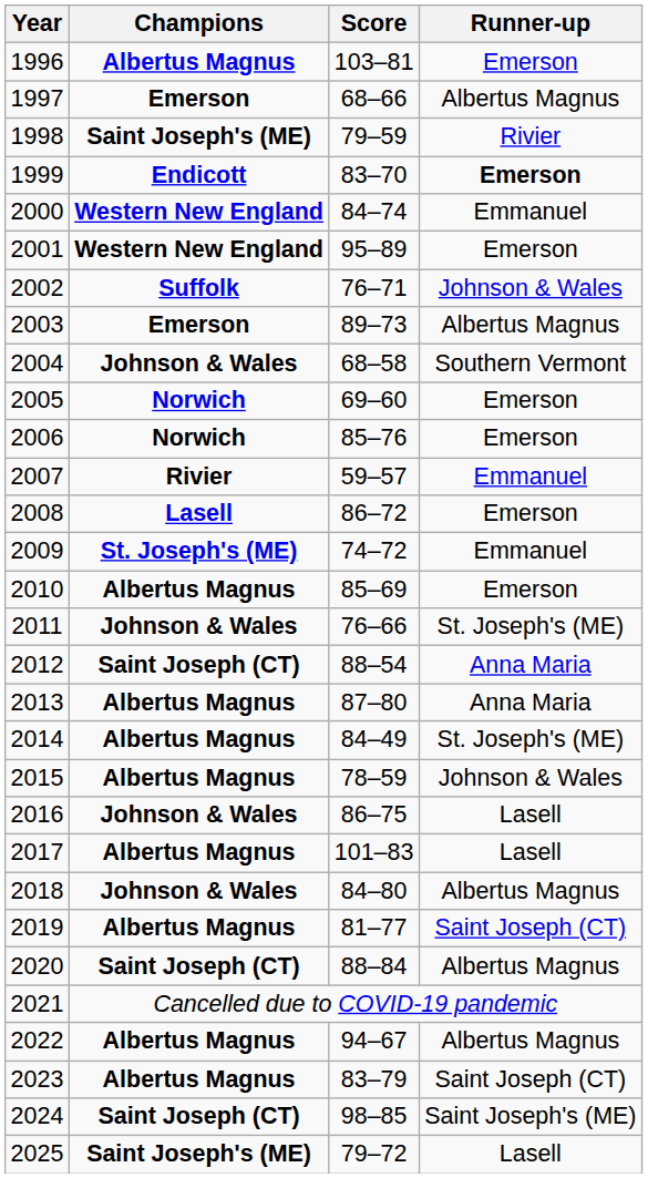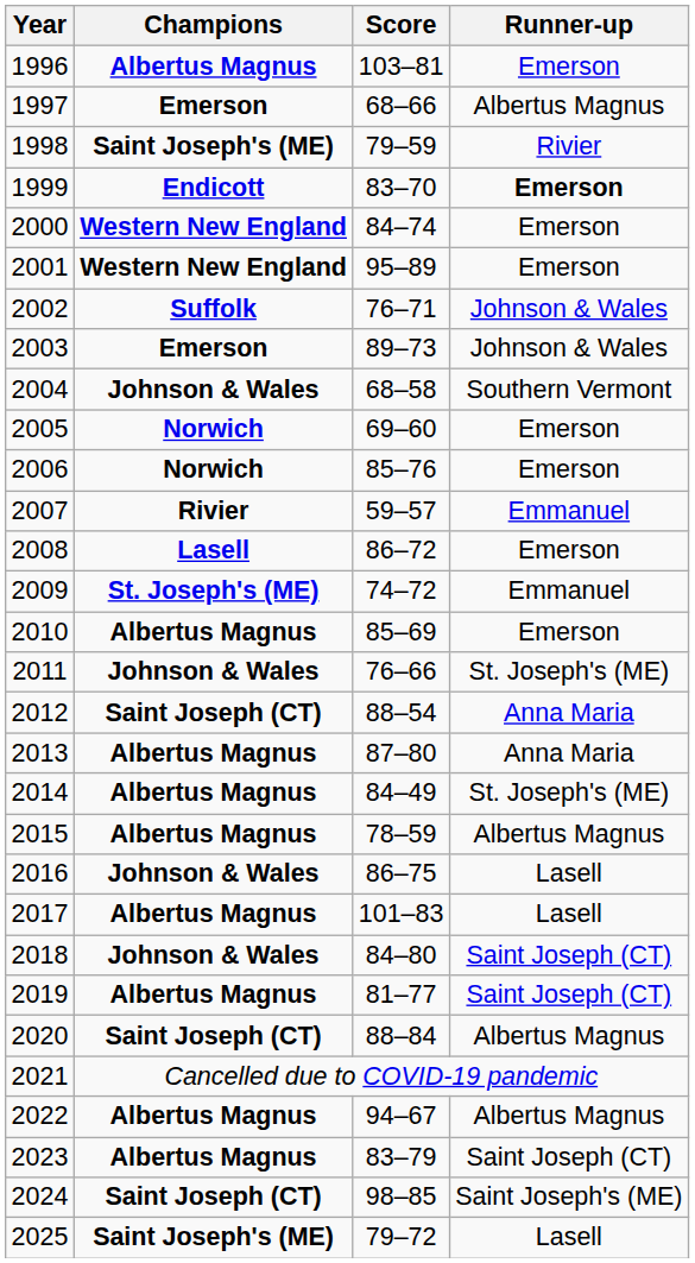2000 | Runner-up: Emmanuel -> Emerson
2003 | Runner-up: Albertus Magnus -> Johnson & Wales
2015 | Runner-up: Johnson & Wales -> Albertus Magnus
2018 | Runner-up: Albertus Magnus -> Saint Joseph (CT)
